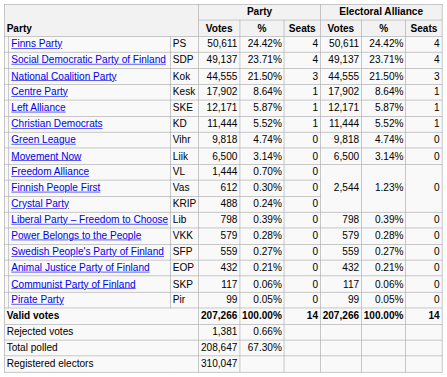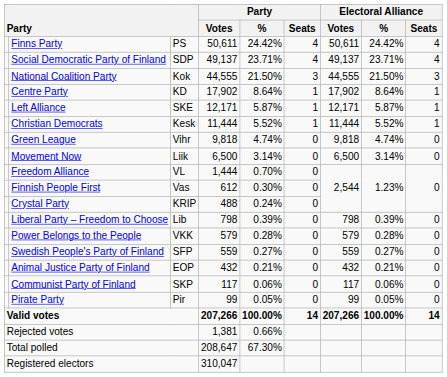Centre Party | column 3: Kesk -> KD
Christian Democrats | column 3: KD -> Kesk
